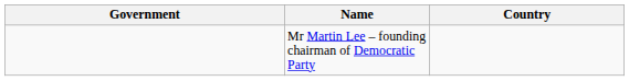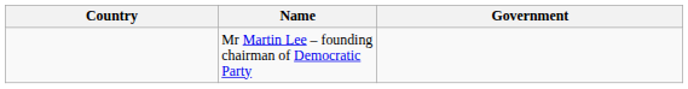columns swapped: Country <-> Government
